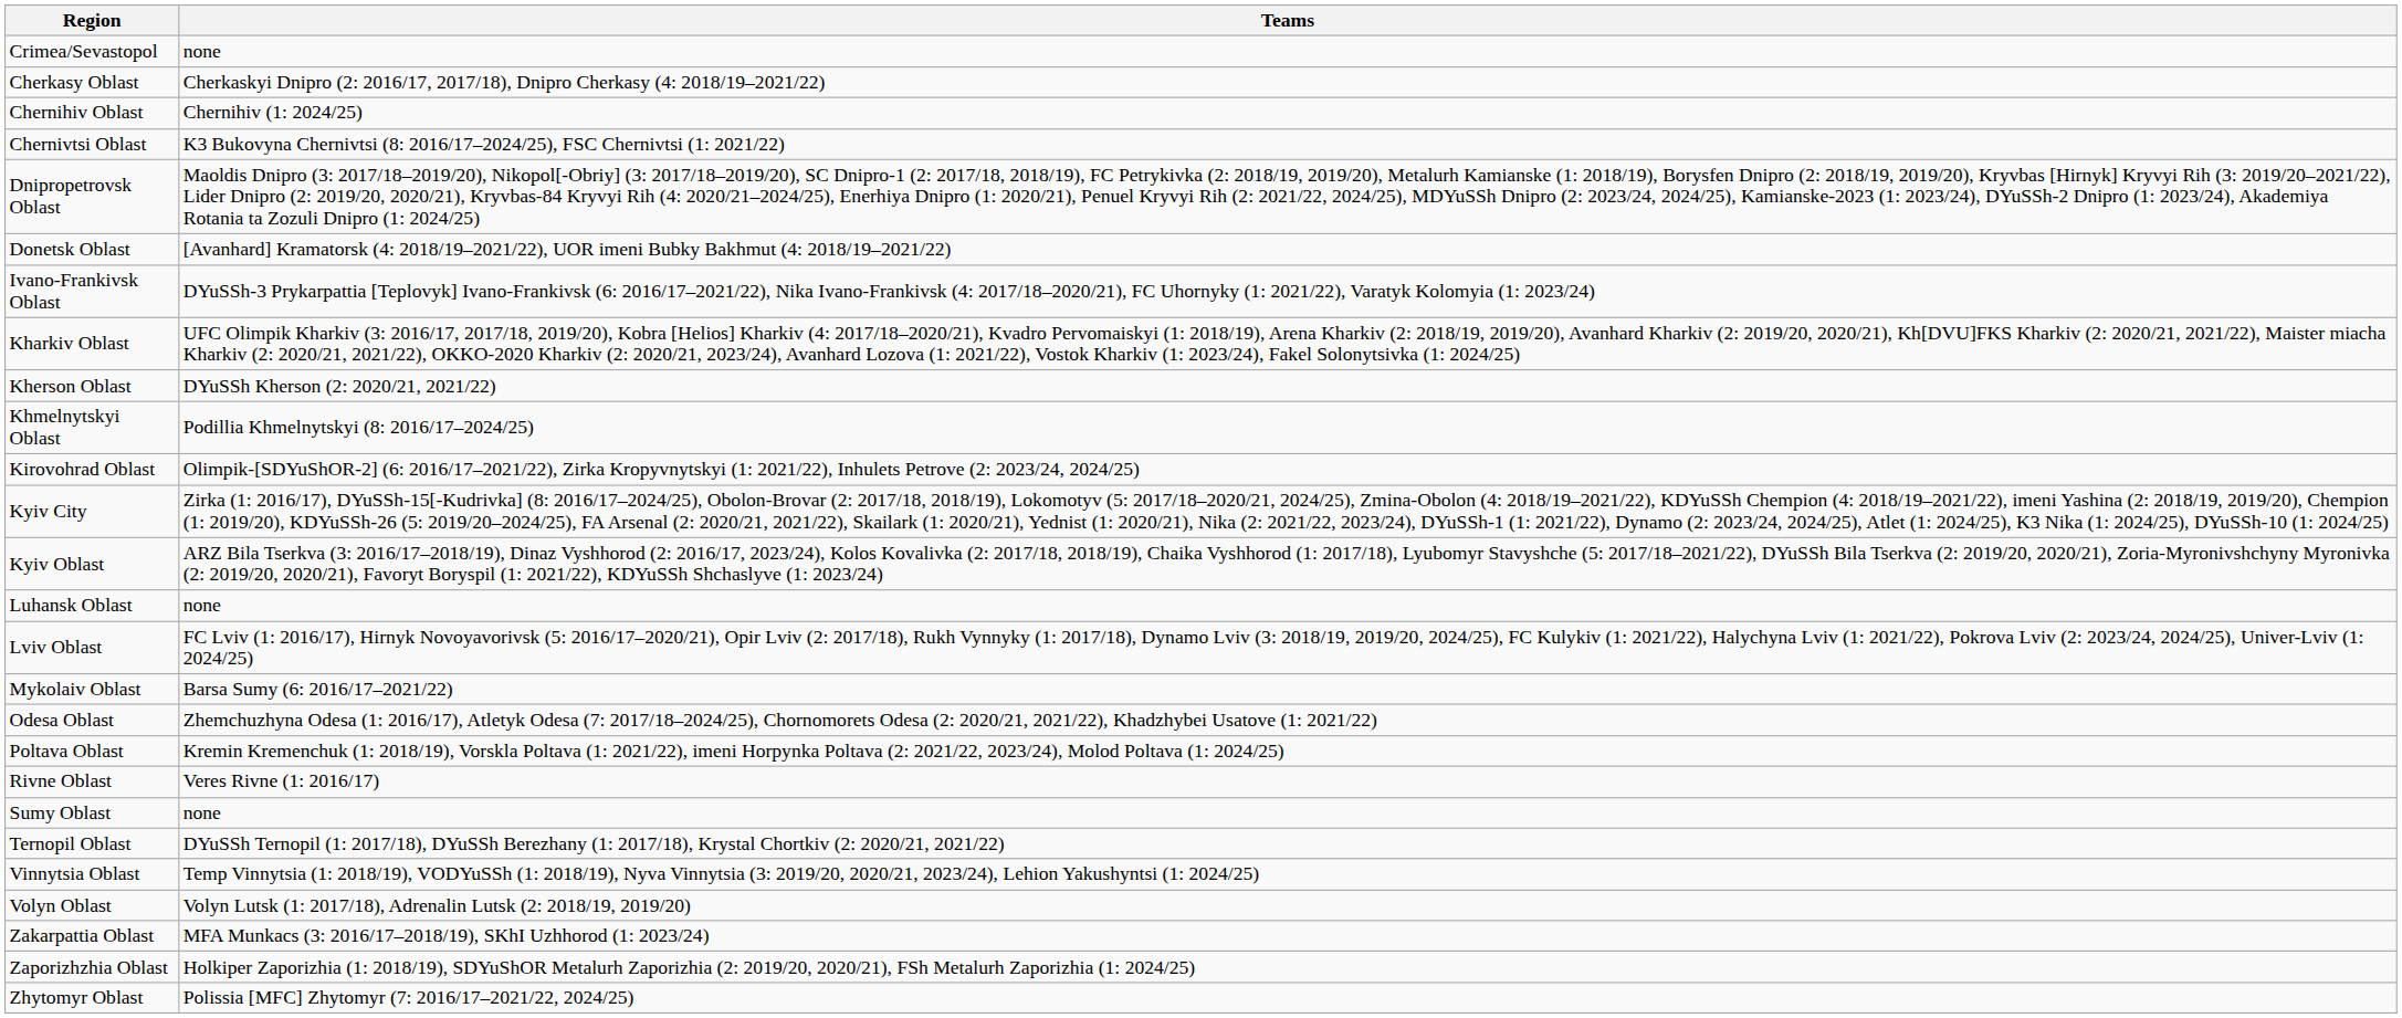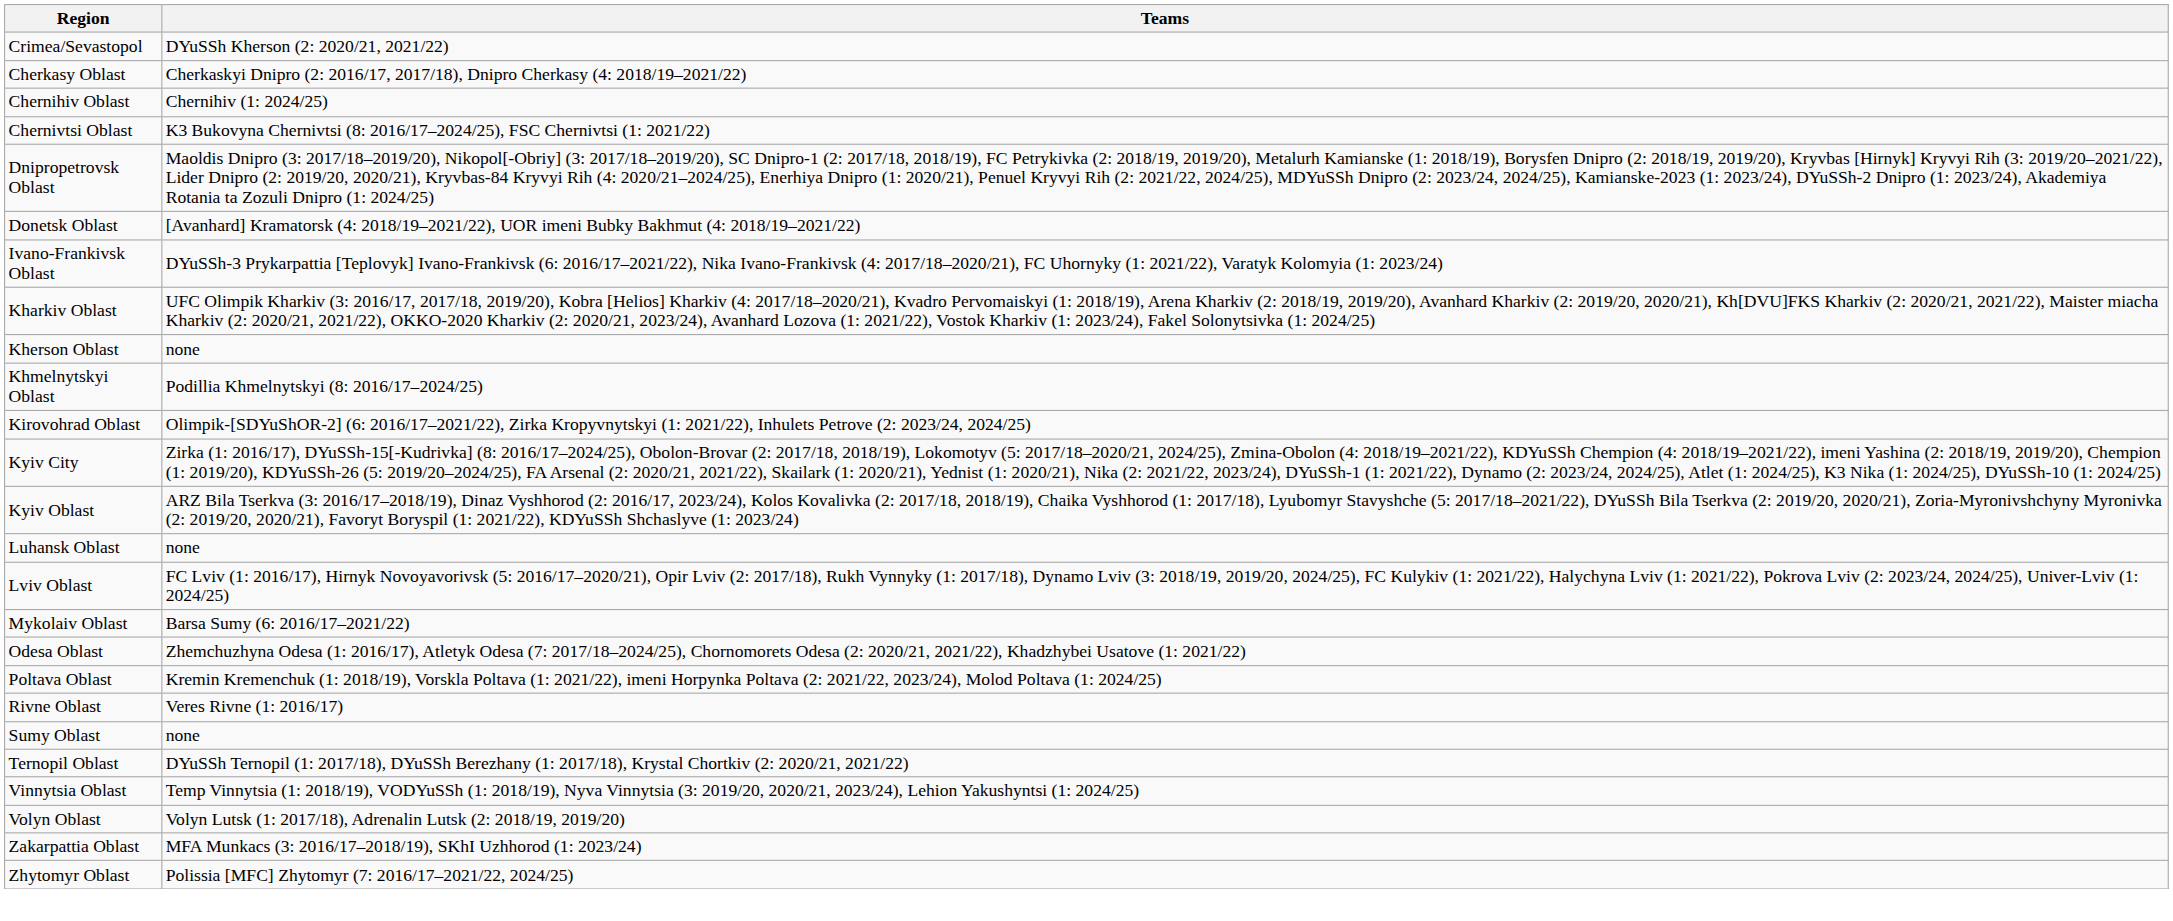Crimea/Sevastopol | Teams: none -> DYuSSh Kherson (2: 2020/21, 2021/22)
Kherson Oblast | Teams: DYuSSh Kherson (2: 2020/21, 2021/22) -> none
- row: Zaporizhzhia Oblast | Holkiper Zaporizhia (1: 2018/19), SDYuShOR Metalurh Zaporizhia (2: 2019/20, 2020/21), FSh Metalurh Zaporizhia (1: 2024/25)
